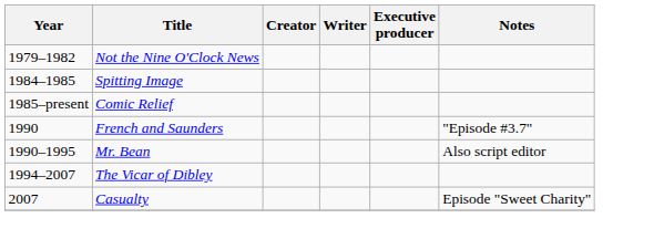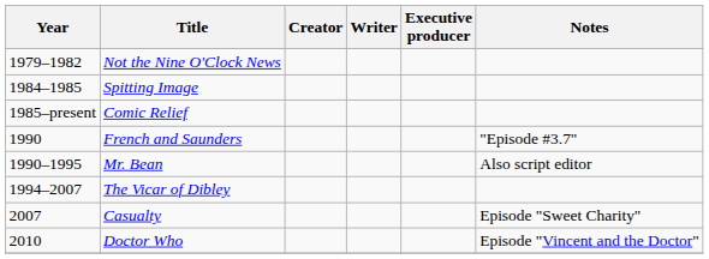+ row: 2010 | Doctor Who | Episode "Vincent and the Doctor"
